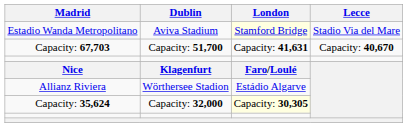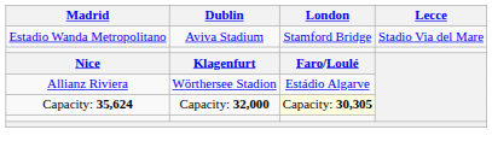Estadio Wanda Metropolitano | London: lightyellow background -> no background
- row: Capacity: 67,703 | Capacity: 51,700 | Capacity: 41,631 | Capacity: 40,670
